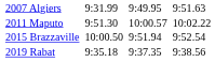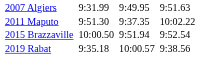2011 Maputo | column 5: 10:00.57 -> 9:37.35
2019 Rabat | column 5: 9:37.35 -> 10:00.57
